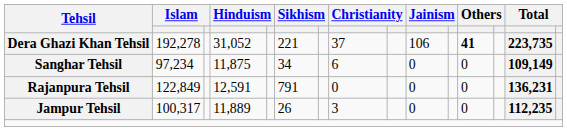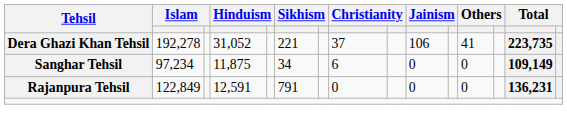Dera Ghazi Khan Tehsil | column 12: bold -> normal
- row: Jampur Tehsil | 100,317 | 11,889 | 26 | 3 | 0 | 0 | 112,235
